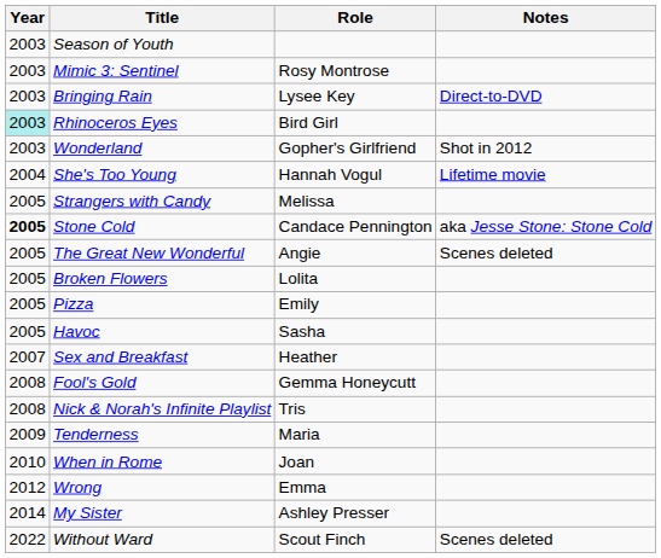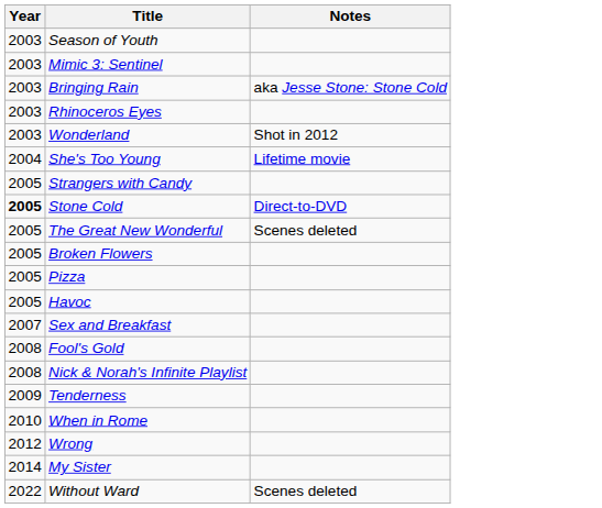- column: Role | Rosy Montrose | Lysee Key | Bird Girl | Gopher's Girlfriend | Hannah Vogul | Melissa | Candace Pennington | Angie | Lolita | Emily | Sasha | Heather | Gemma Honeycutt | Tris | Maria | Joan | Emma | Ashley Presser | Scout Finch
Bringing Rain | Notes: Direct-to-DVD -> aka Jesse Stone: Stone Cold
Rhinoceros Eyes | Year: paleturquoise background -> no background
Stone Cold | Notes: aka Jesse Stone: Stone Cold -> Direct-to-DVD
